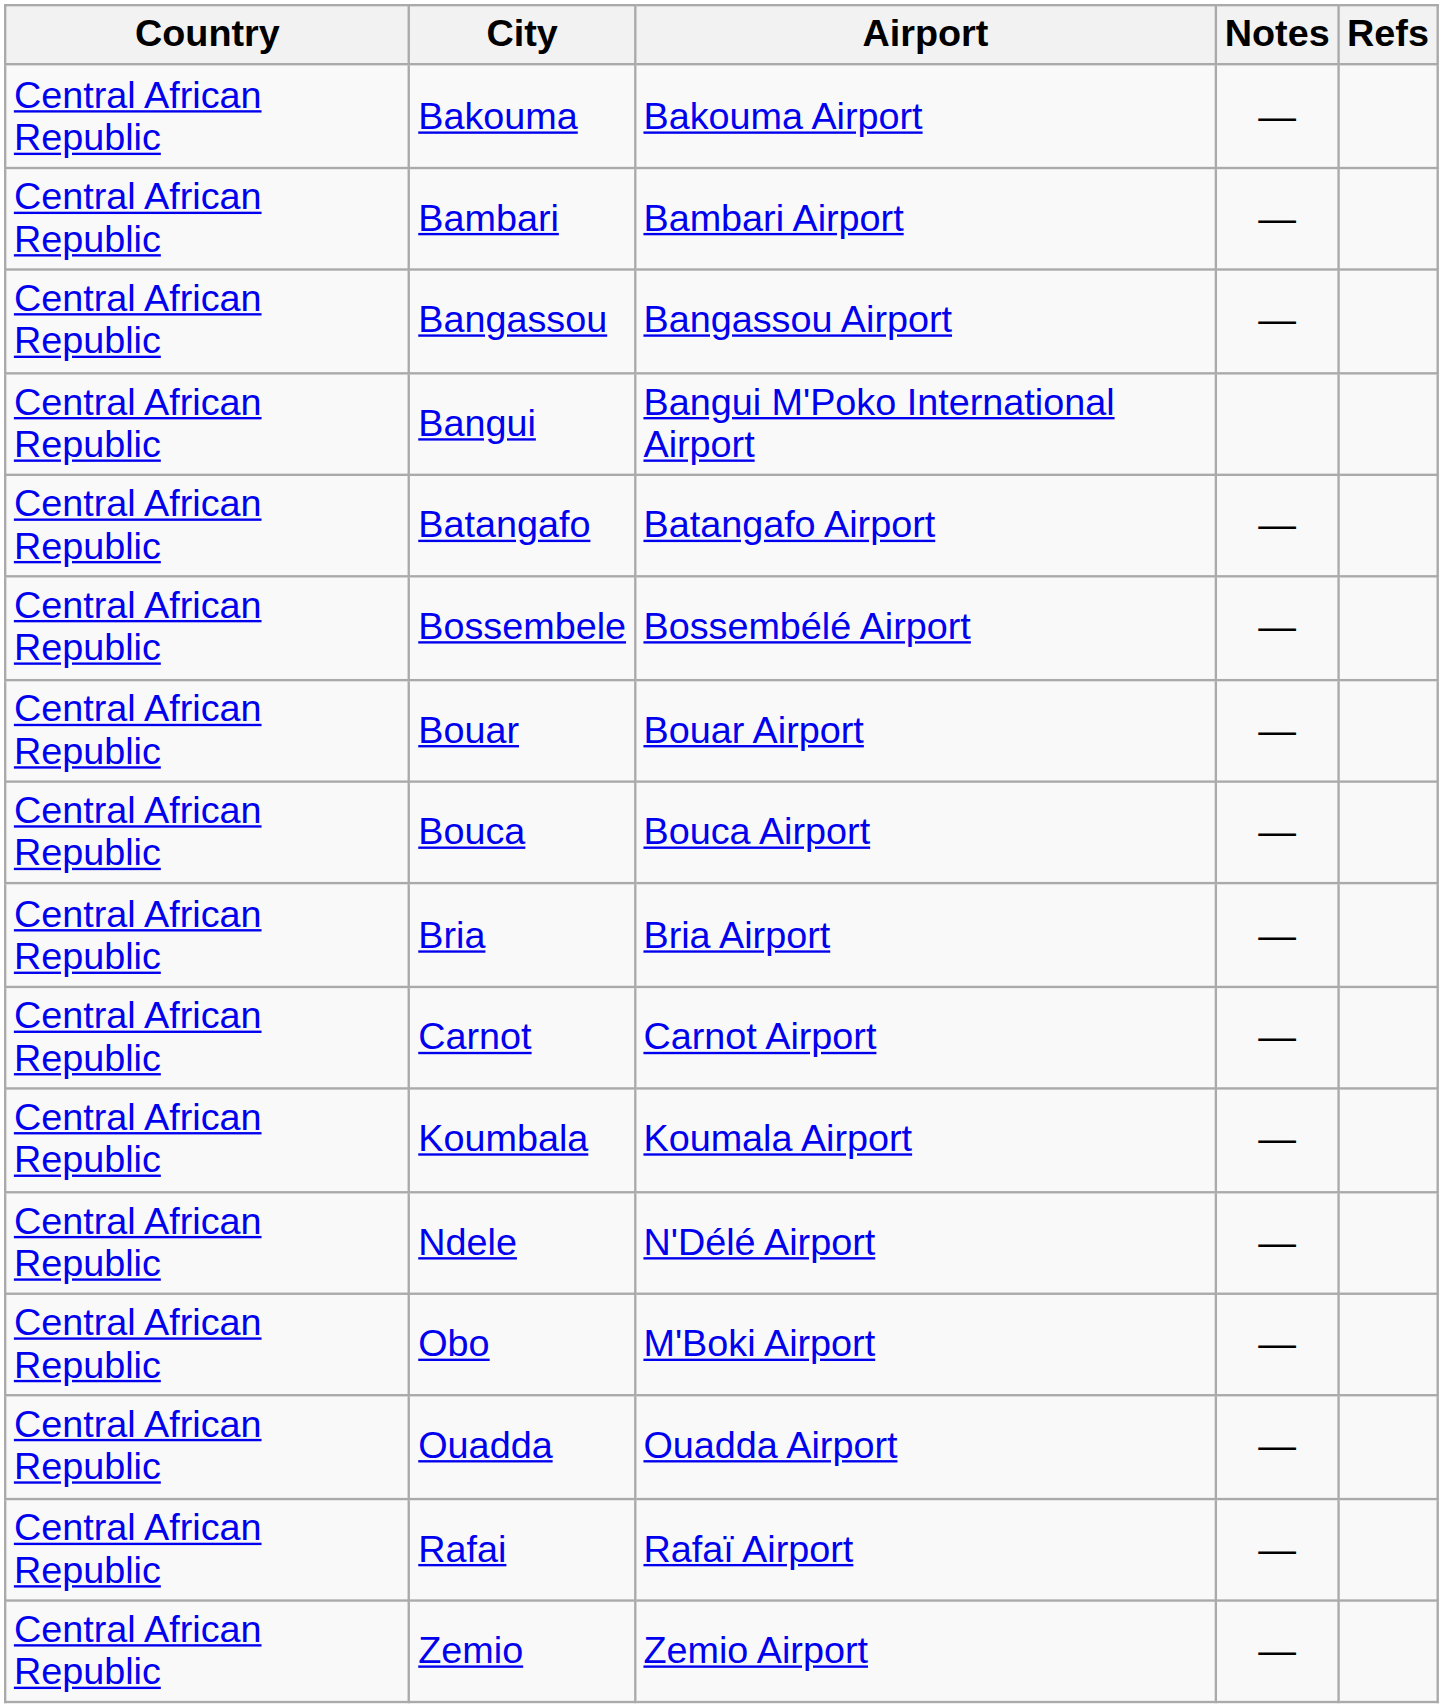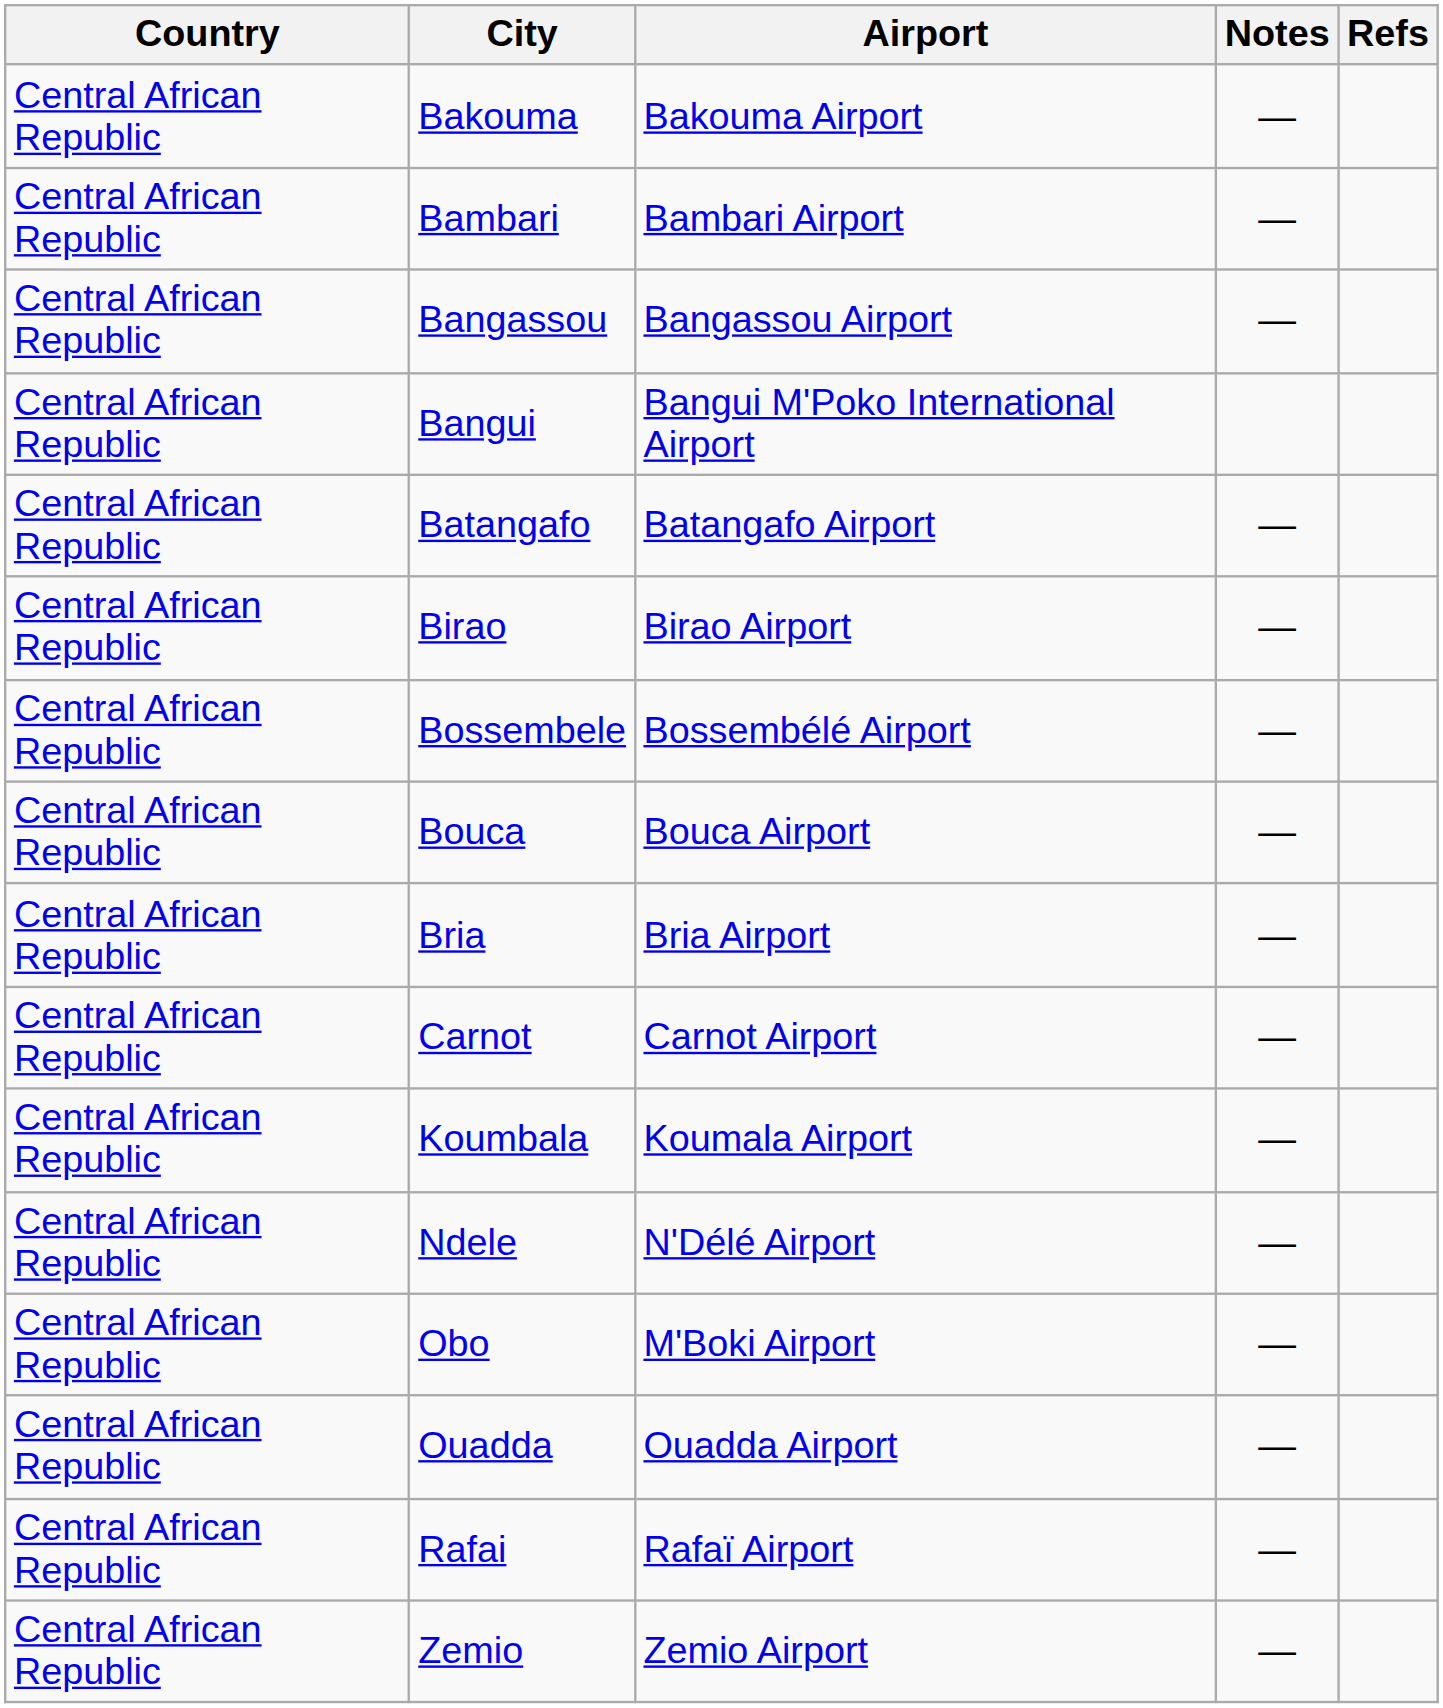+ row: Central African Republic | Birao | Birao Airport | —
- row: Central African Republic | Bouar | Bouar Airport | —
